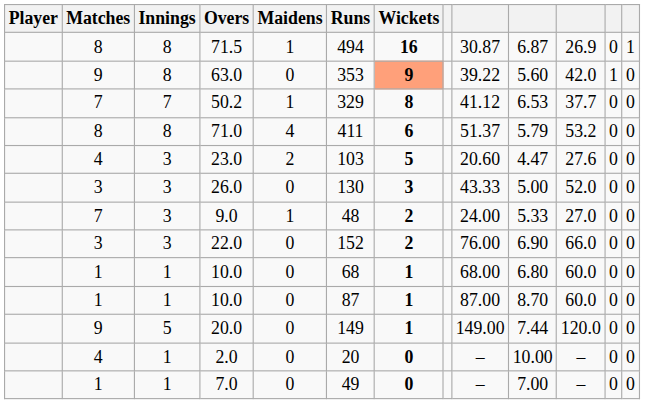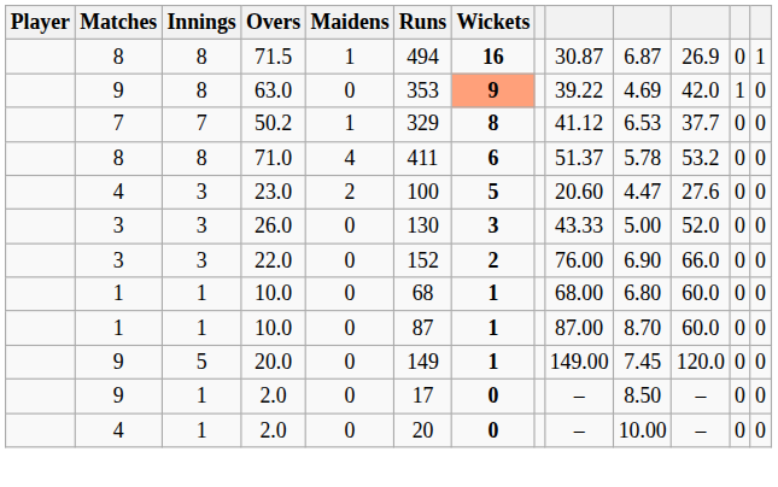63.0 | column 10: 5.60 -> 4.69
71.0 | column 10: 5.79 -> 5.78
23.0 | Runs: 103 -> 100
- row: 7 | 3 | 9.0 | 1 | 48 | 2 | 24.00 | 5.33 | 27.0 | 0 | 0
20.0 | column 10: 7.44 -> 7.45
+ row: 9 | 1 | 2.0 | 0 | 17 | 0 | – | 8.50 | – | 0 | 0
- row: 1 | 1 | 7.0 | 0 | 49 | 0 | – | 7.00 | – | 0 | 0
